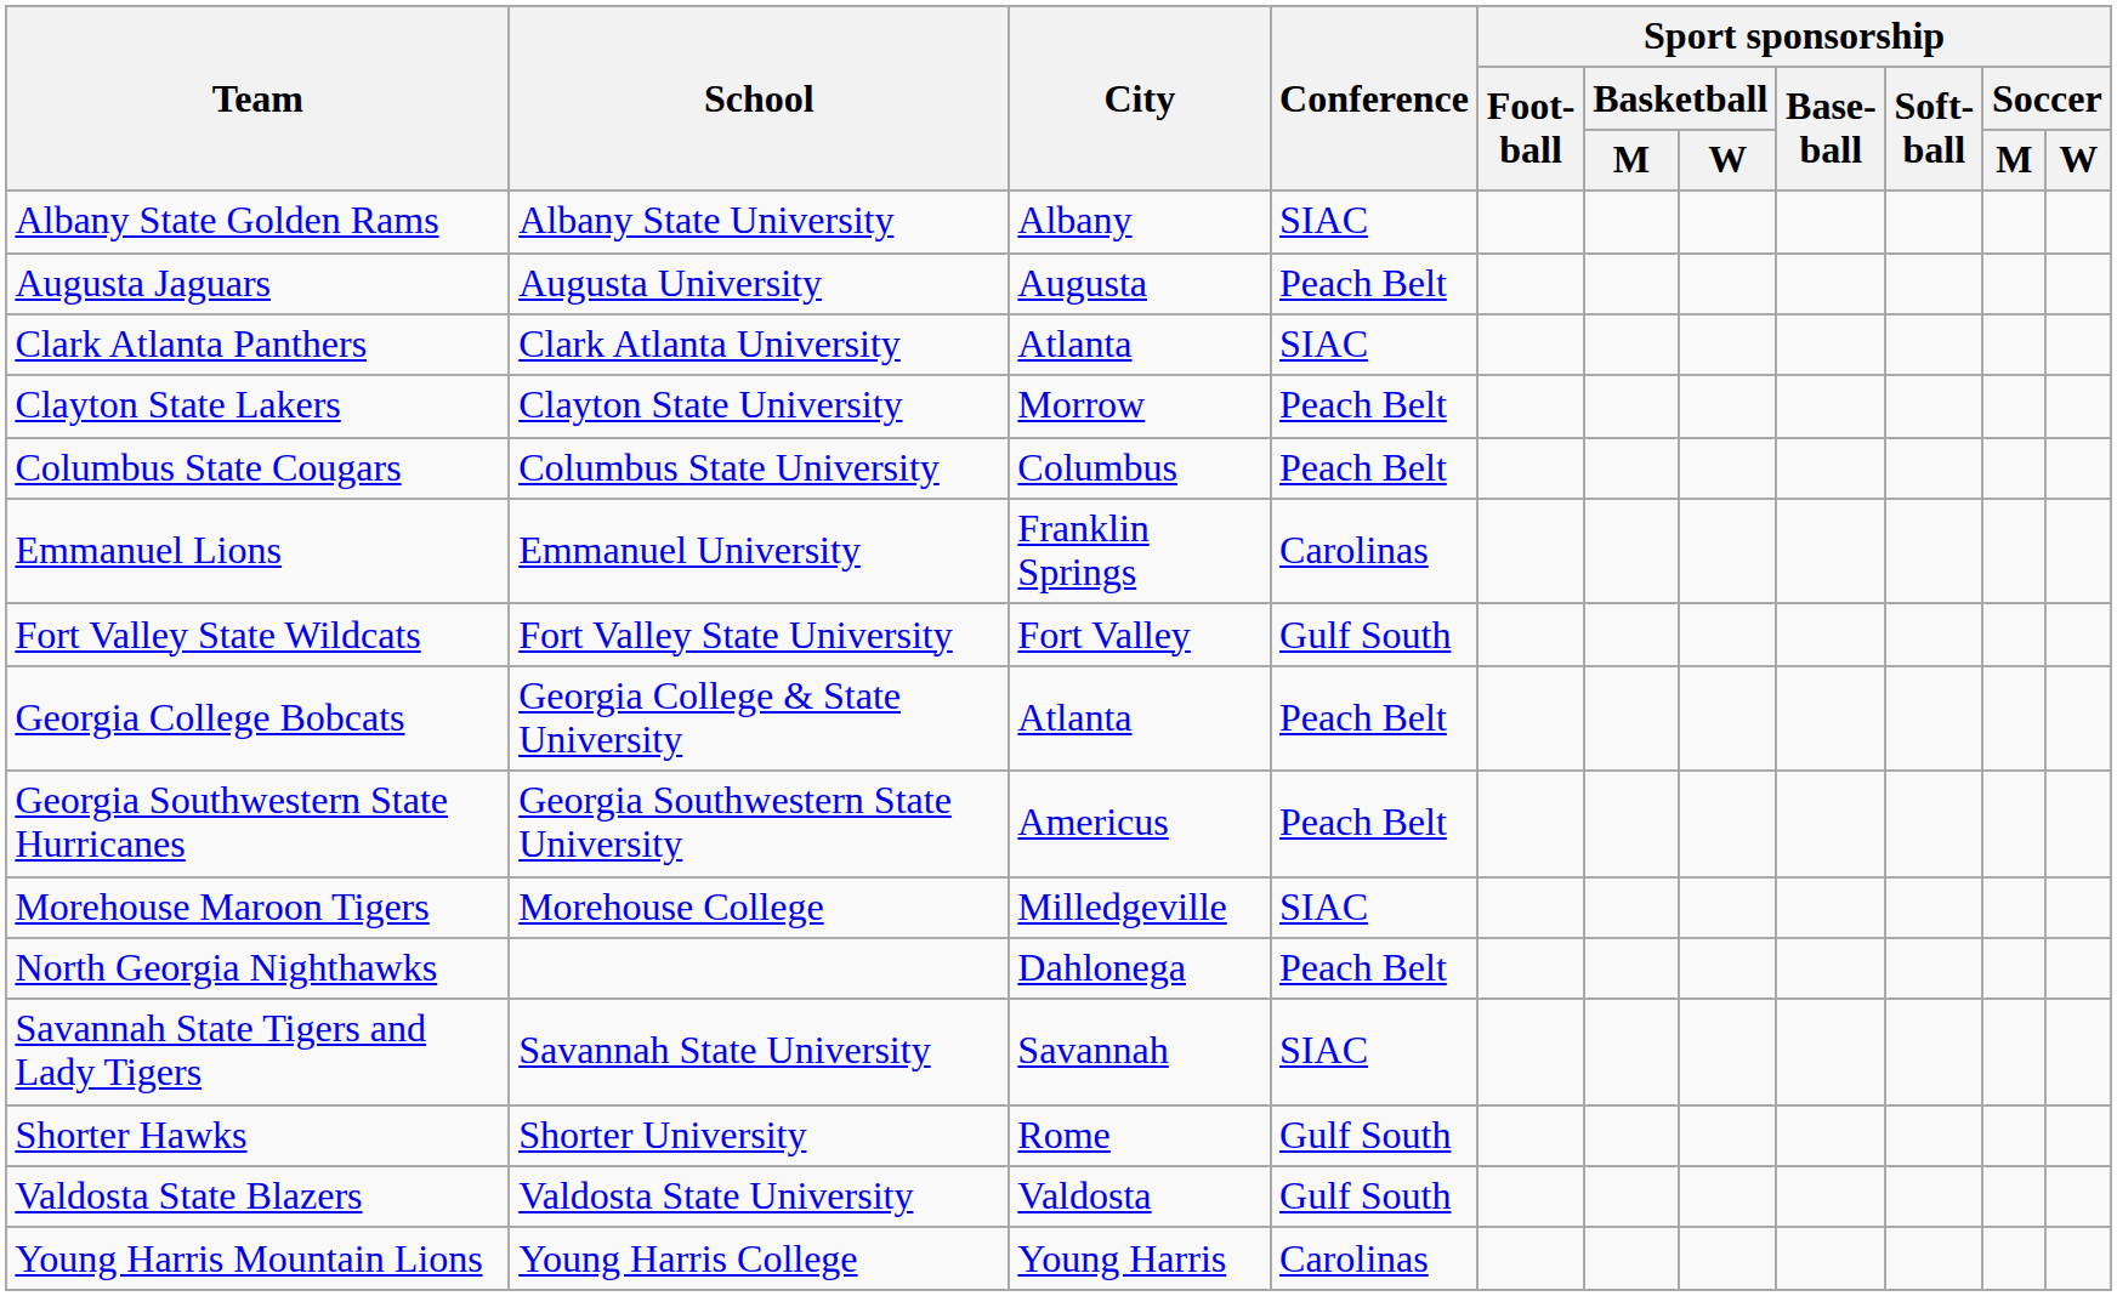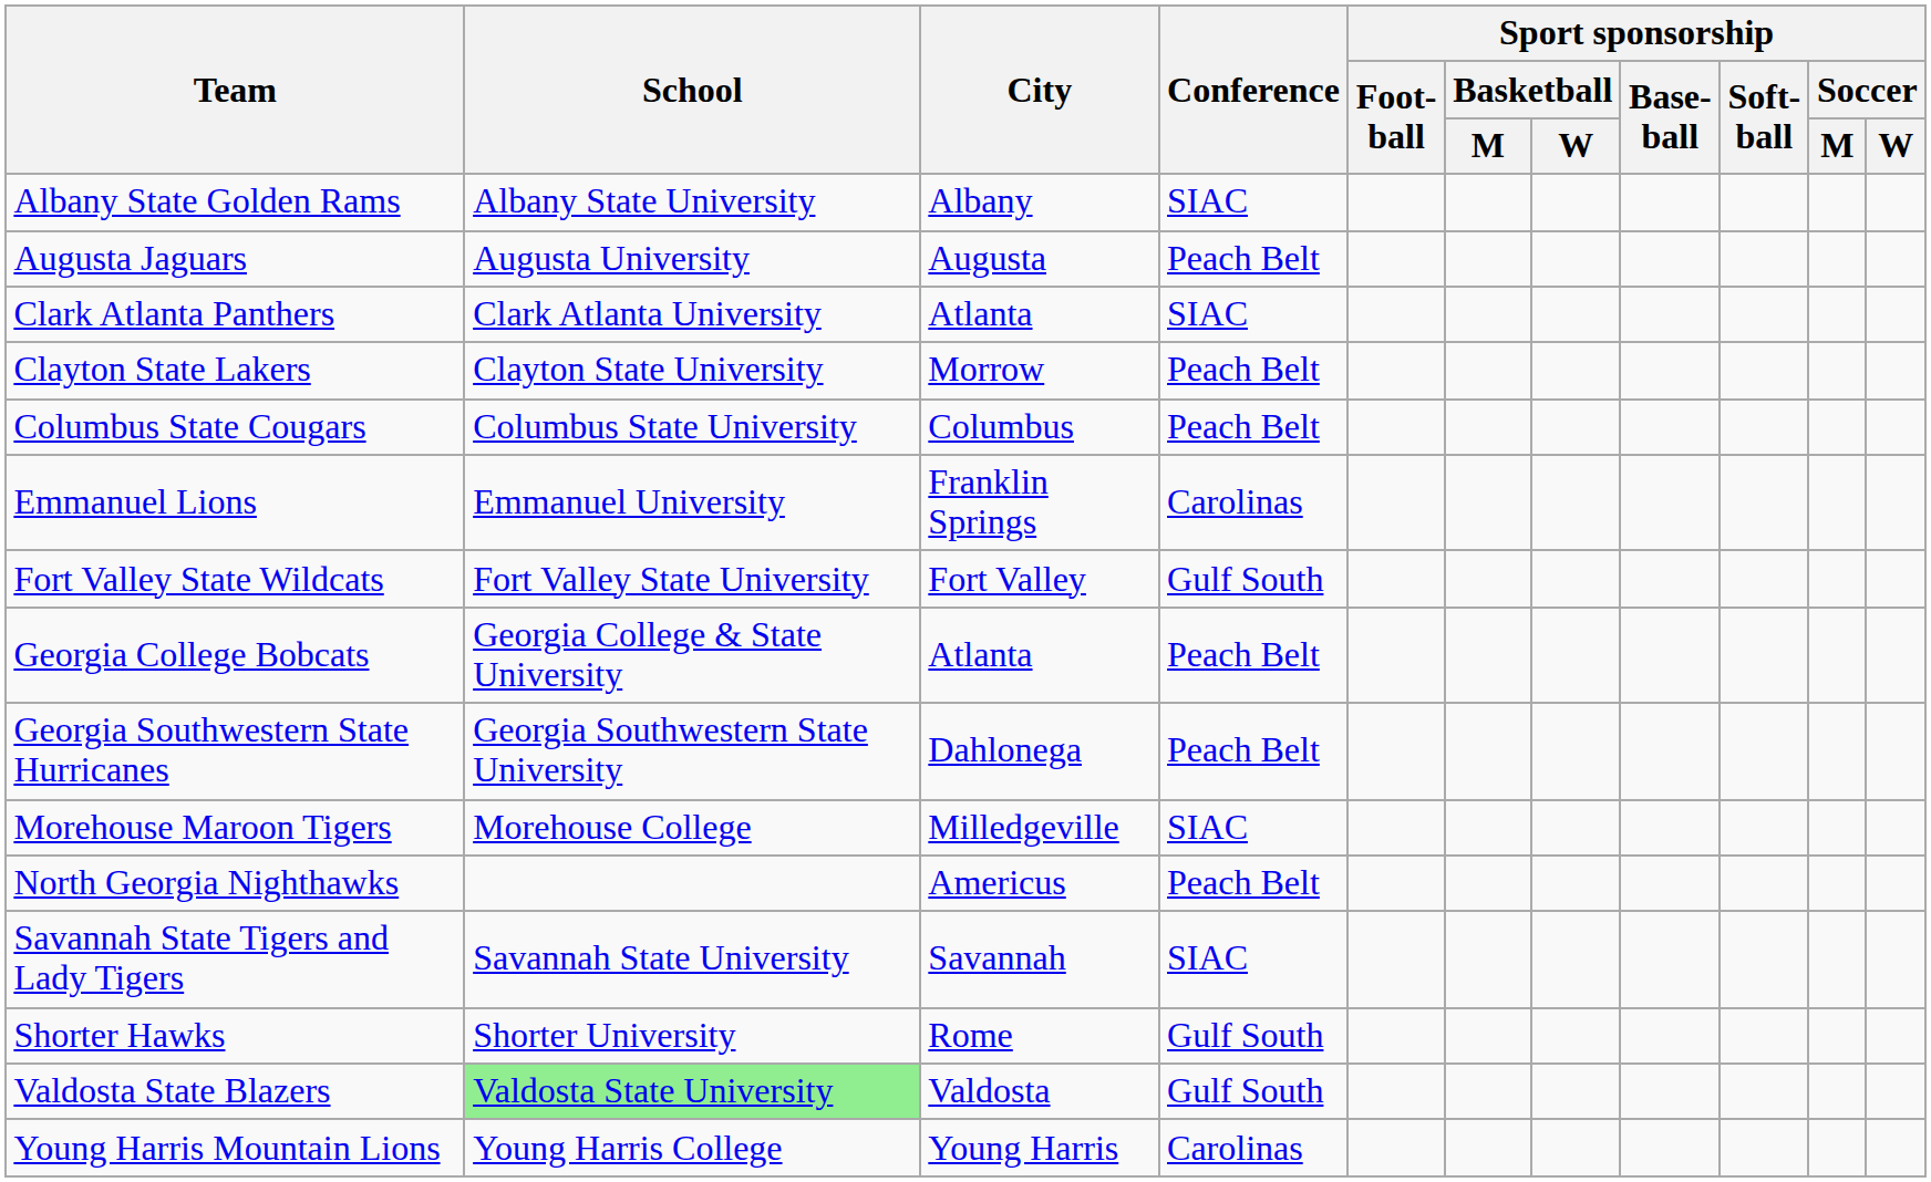Georgia Southwestern State Hurricanes | City: Americus -> Dahlonega
North Georgia Nighthawks | City: Dahlonega -> Americus
Valdosta State Blazers | School: no background -> lightgreen background
